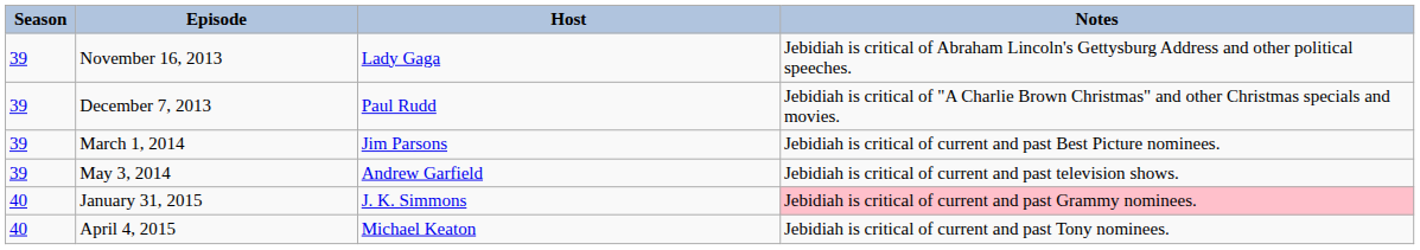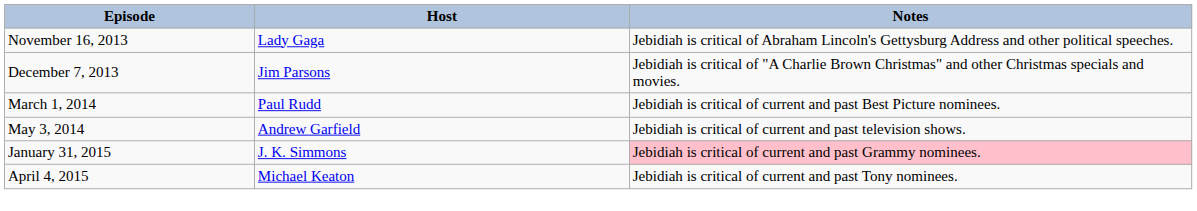- column: Season | 39 | 39 | 39 | 39 | 40 | 40
December 7, 2013 | Host: Paul Rudd -> Jim Parsons
March 1, 2014 | Host: Jim Parsons -> Paul Rudd
